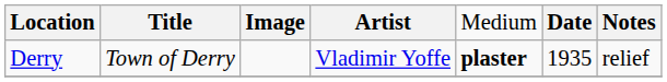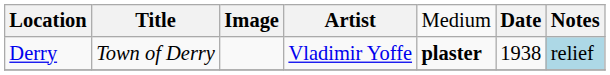Derry | column 6: 1935 -> 1938
Derry | column 7: no background -> lightblue background
